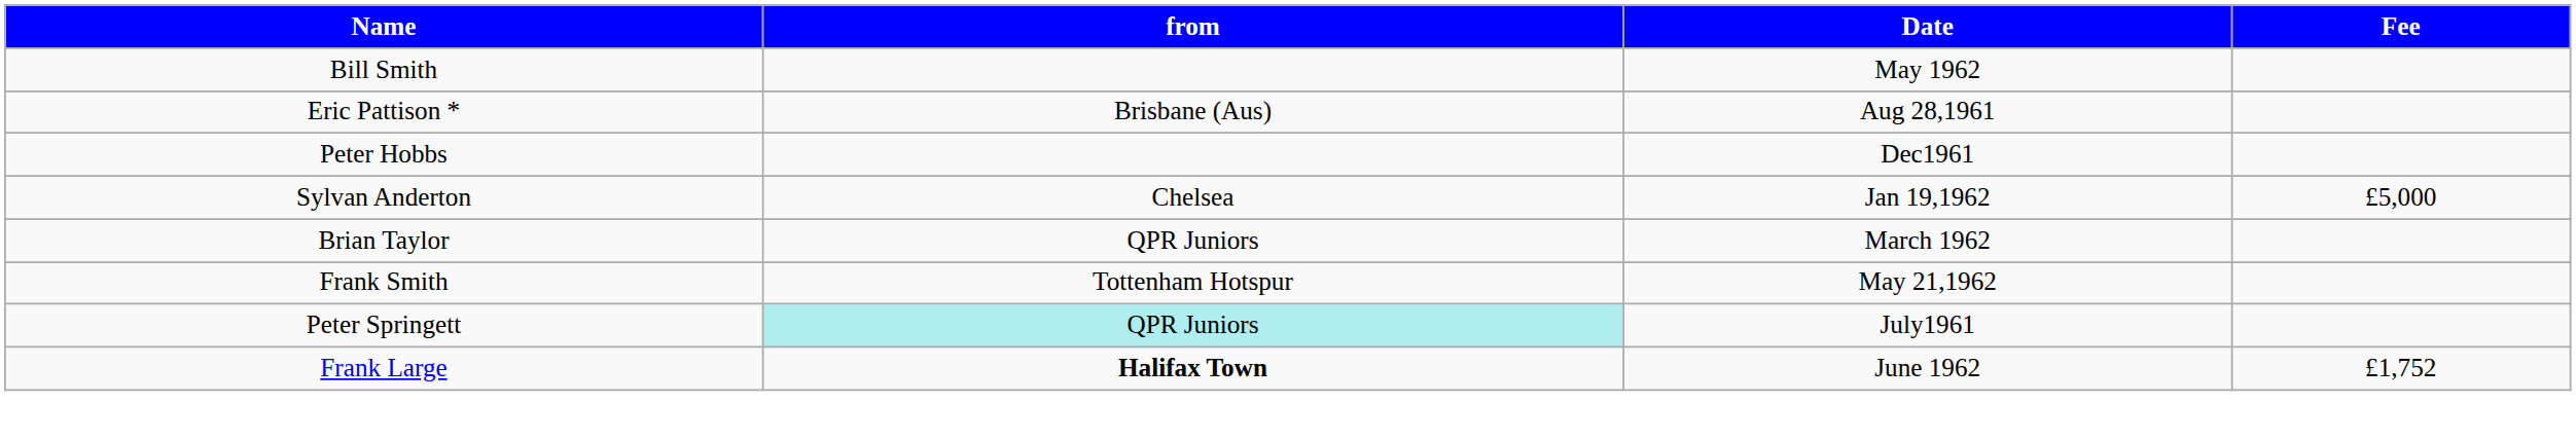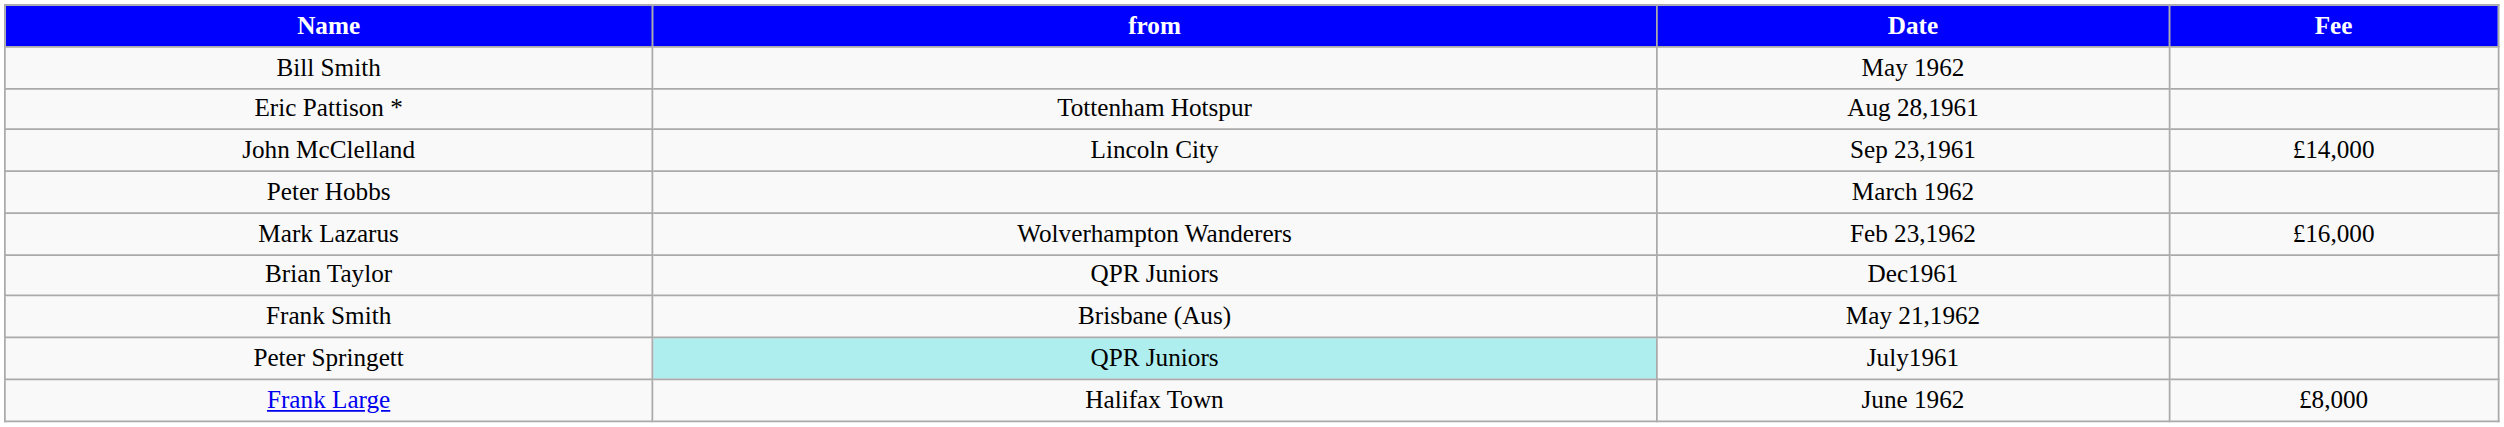Eric Pattison * | from: Brisbane (Aus) -> Tottenham Hotspur
+ row: John McClelland | Lincoln City | Sep 23,1961 | £14,000
Peter Hobbs | Date: Dec1961 -> March 1962
- row: Sylvan Anderton | Chelsea | Jan 19,1962 | £5,000
+ row: Mark Lazarus | Wolverhampton Wanderers | Feb 23,1962 | £16,000
Brian Taylor | Date: March 1962 -> Dec1961
Frank Smith | from: Tottenham Hotspur -> Brisbane (Aus)
Frank Large | from: bold -> normal
Frank Large | Fee: £1,752 -> £8,000
